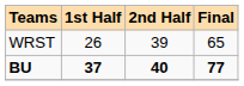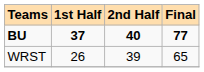rows swapped: BU <-> WRST
